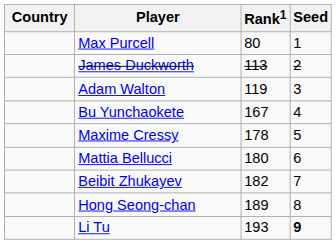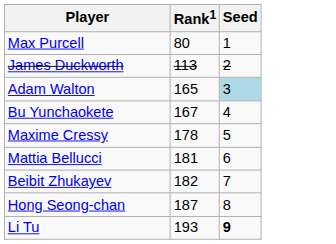- column: Country
Adam Walton | Rank1: 119 -> 165
Adam Walton | Seed: no background -> lightblue background
Mattia Bellucci | Rank1: 180 -> 181
Hong Seong-chan | Rank1: 189 -> 187
